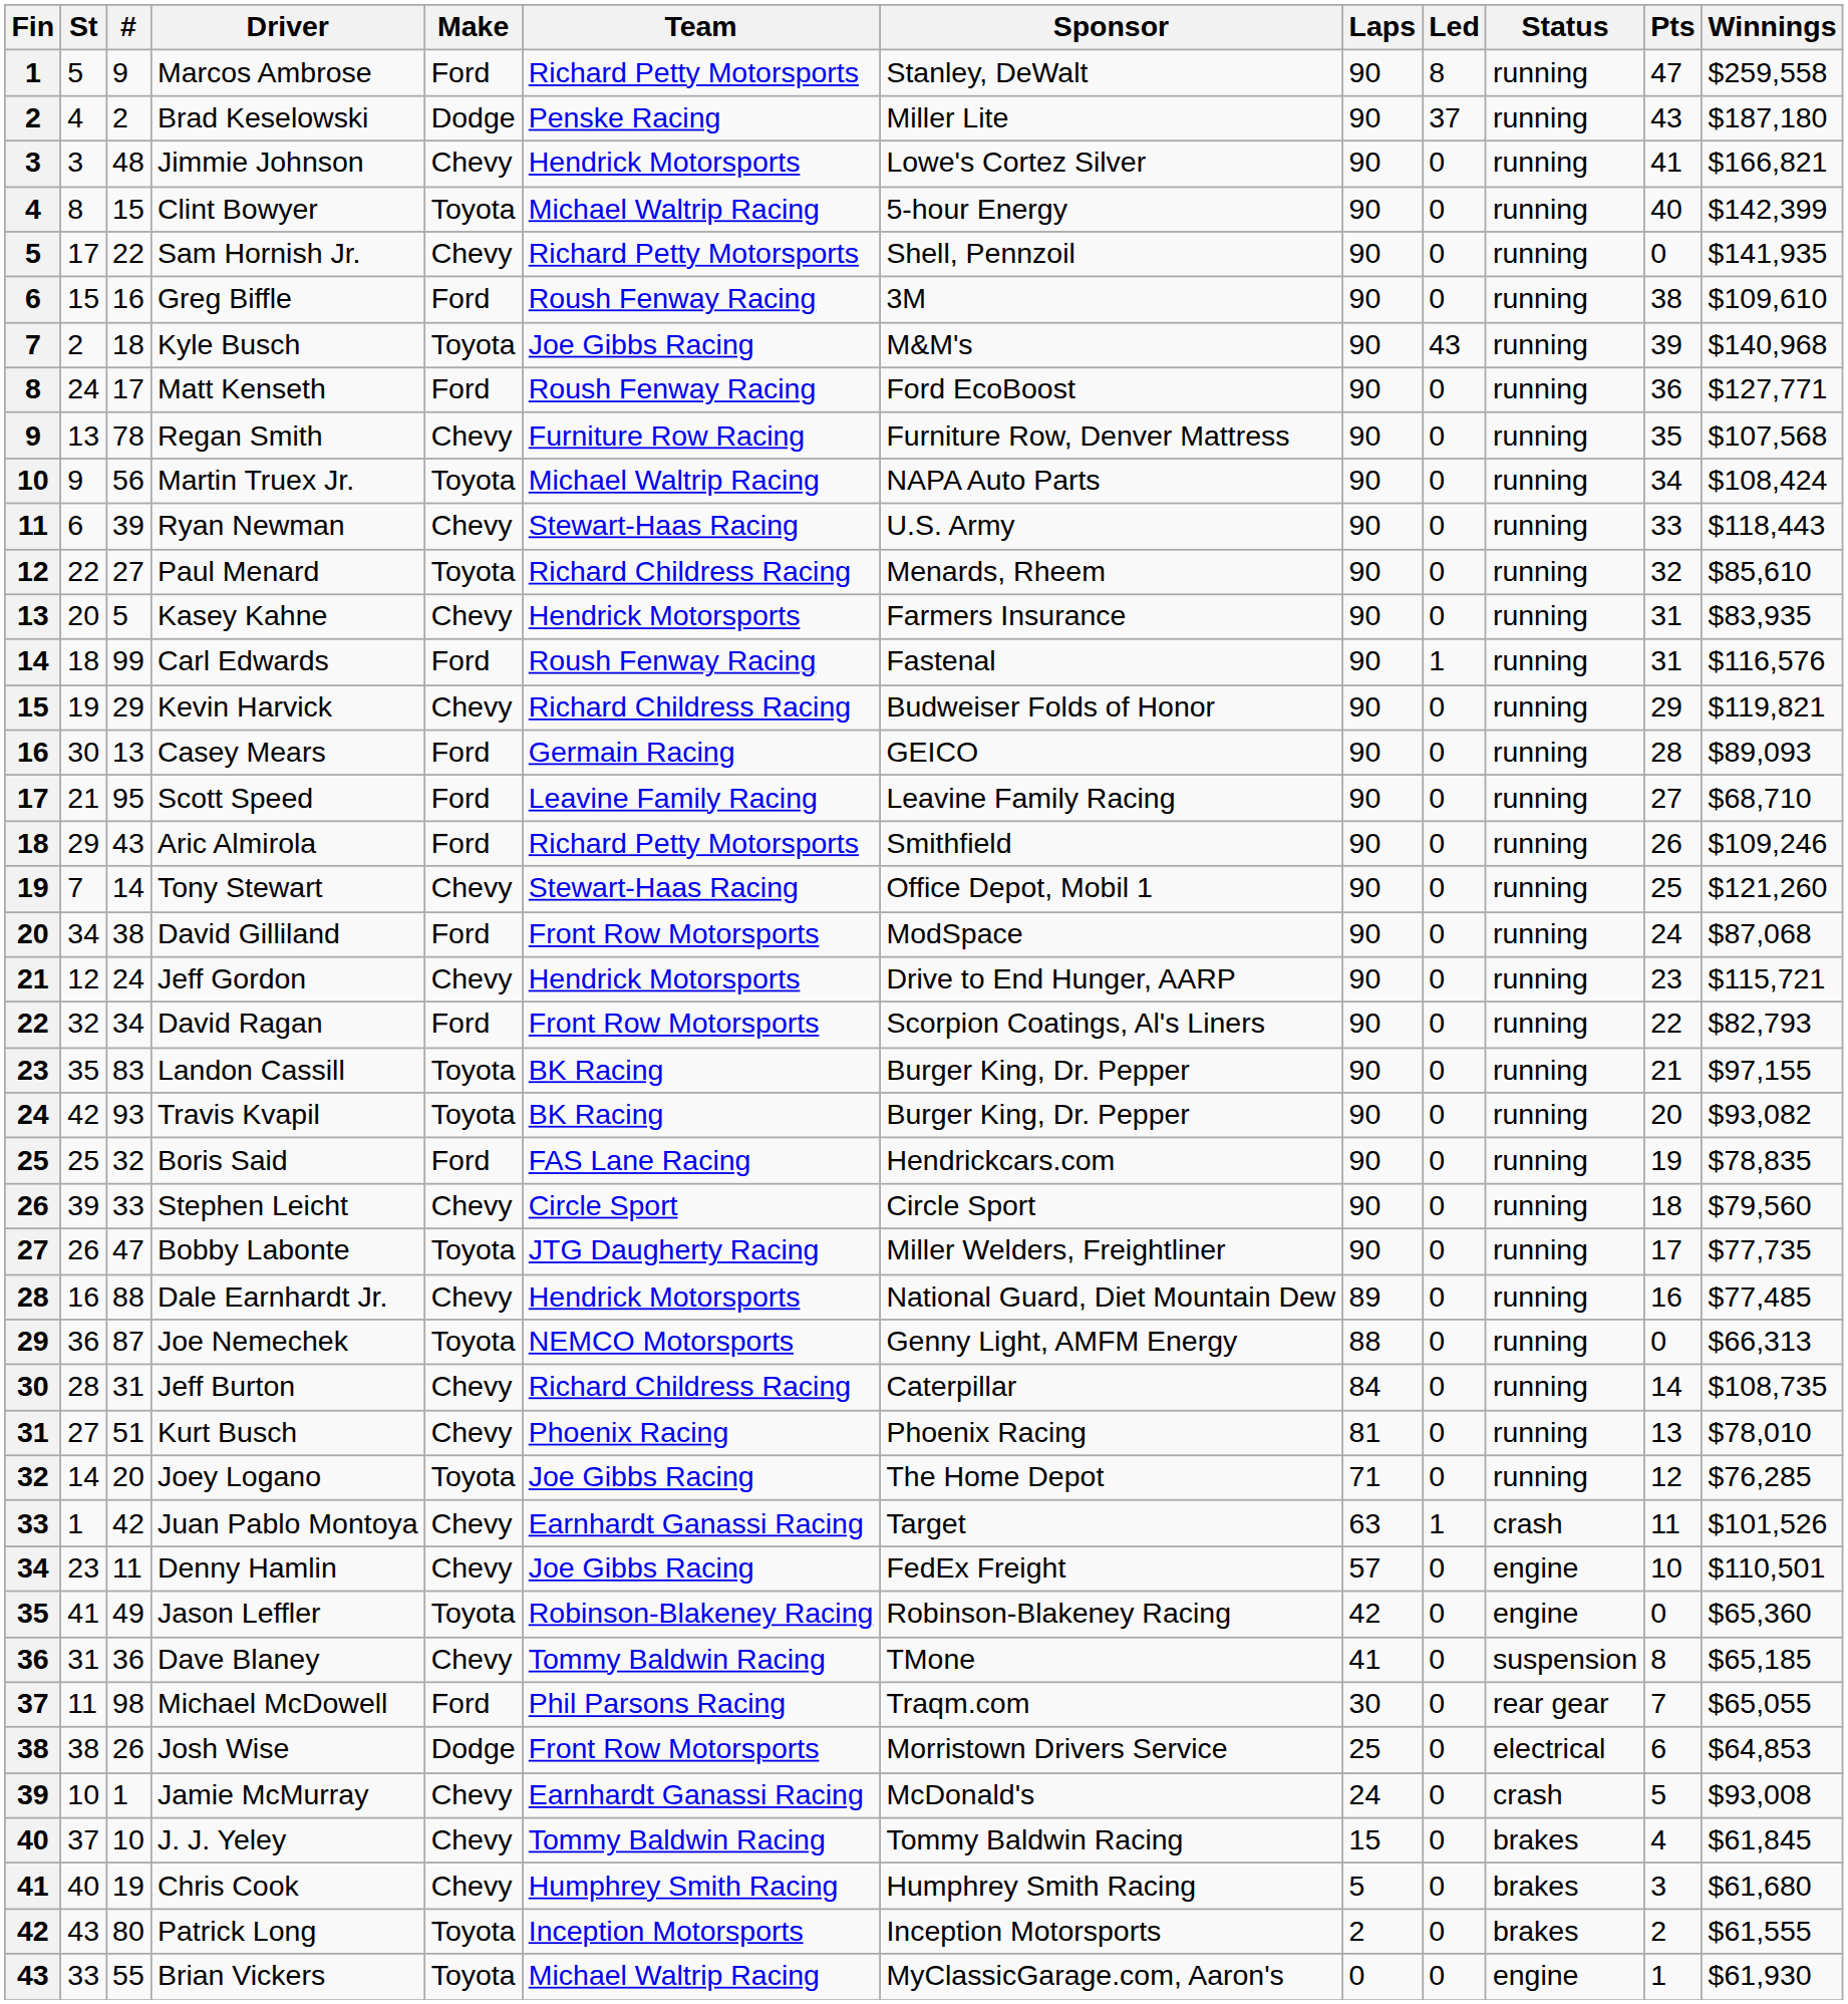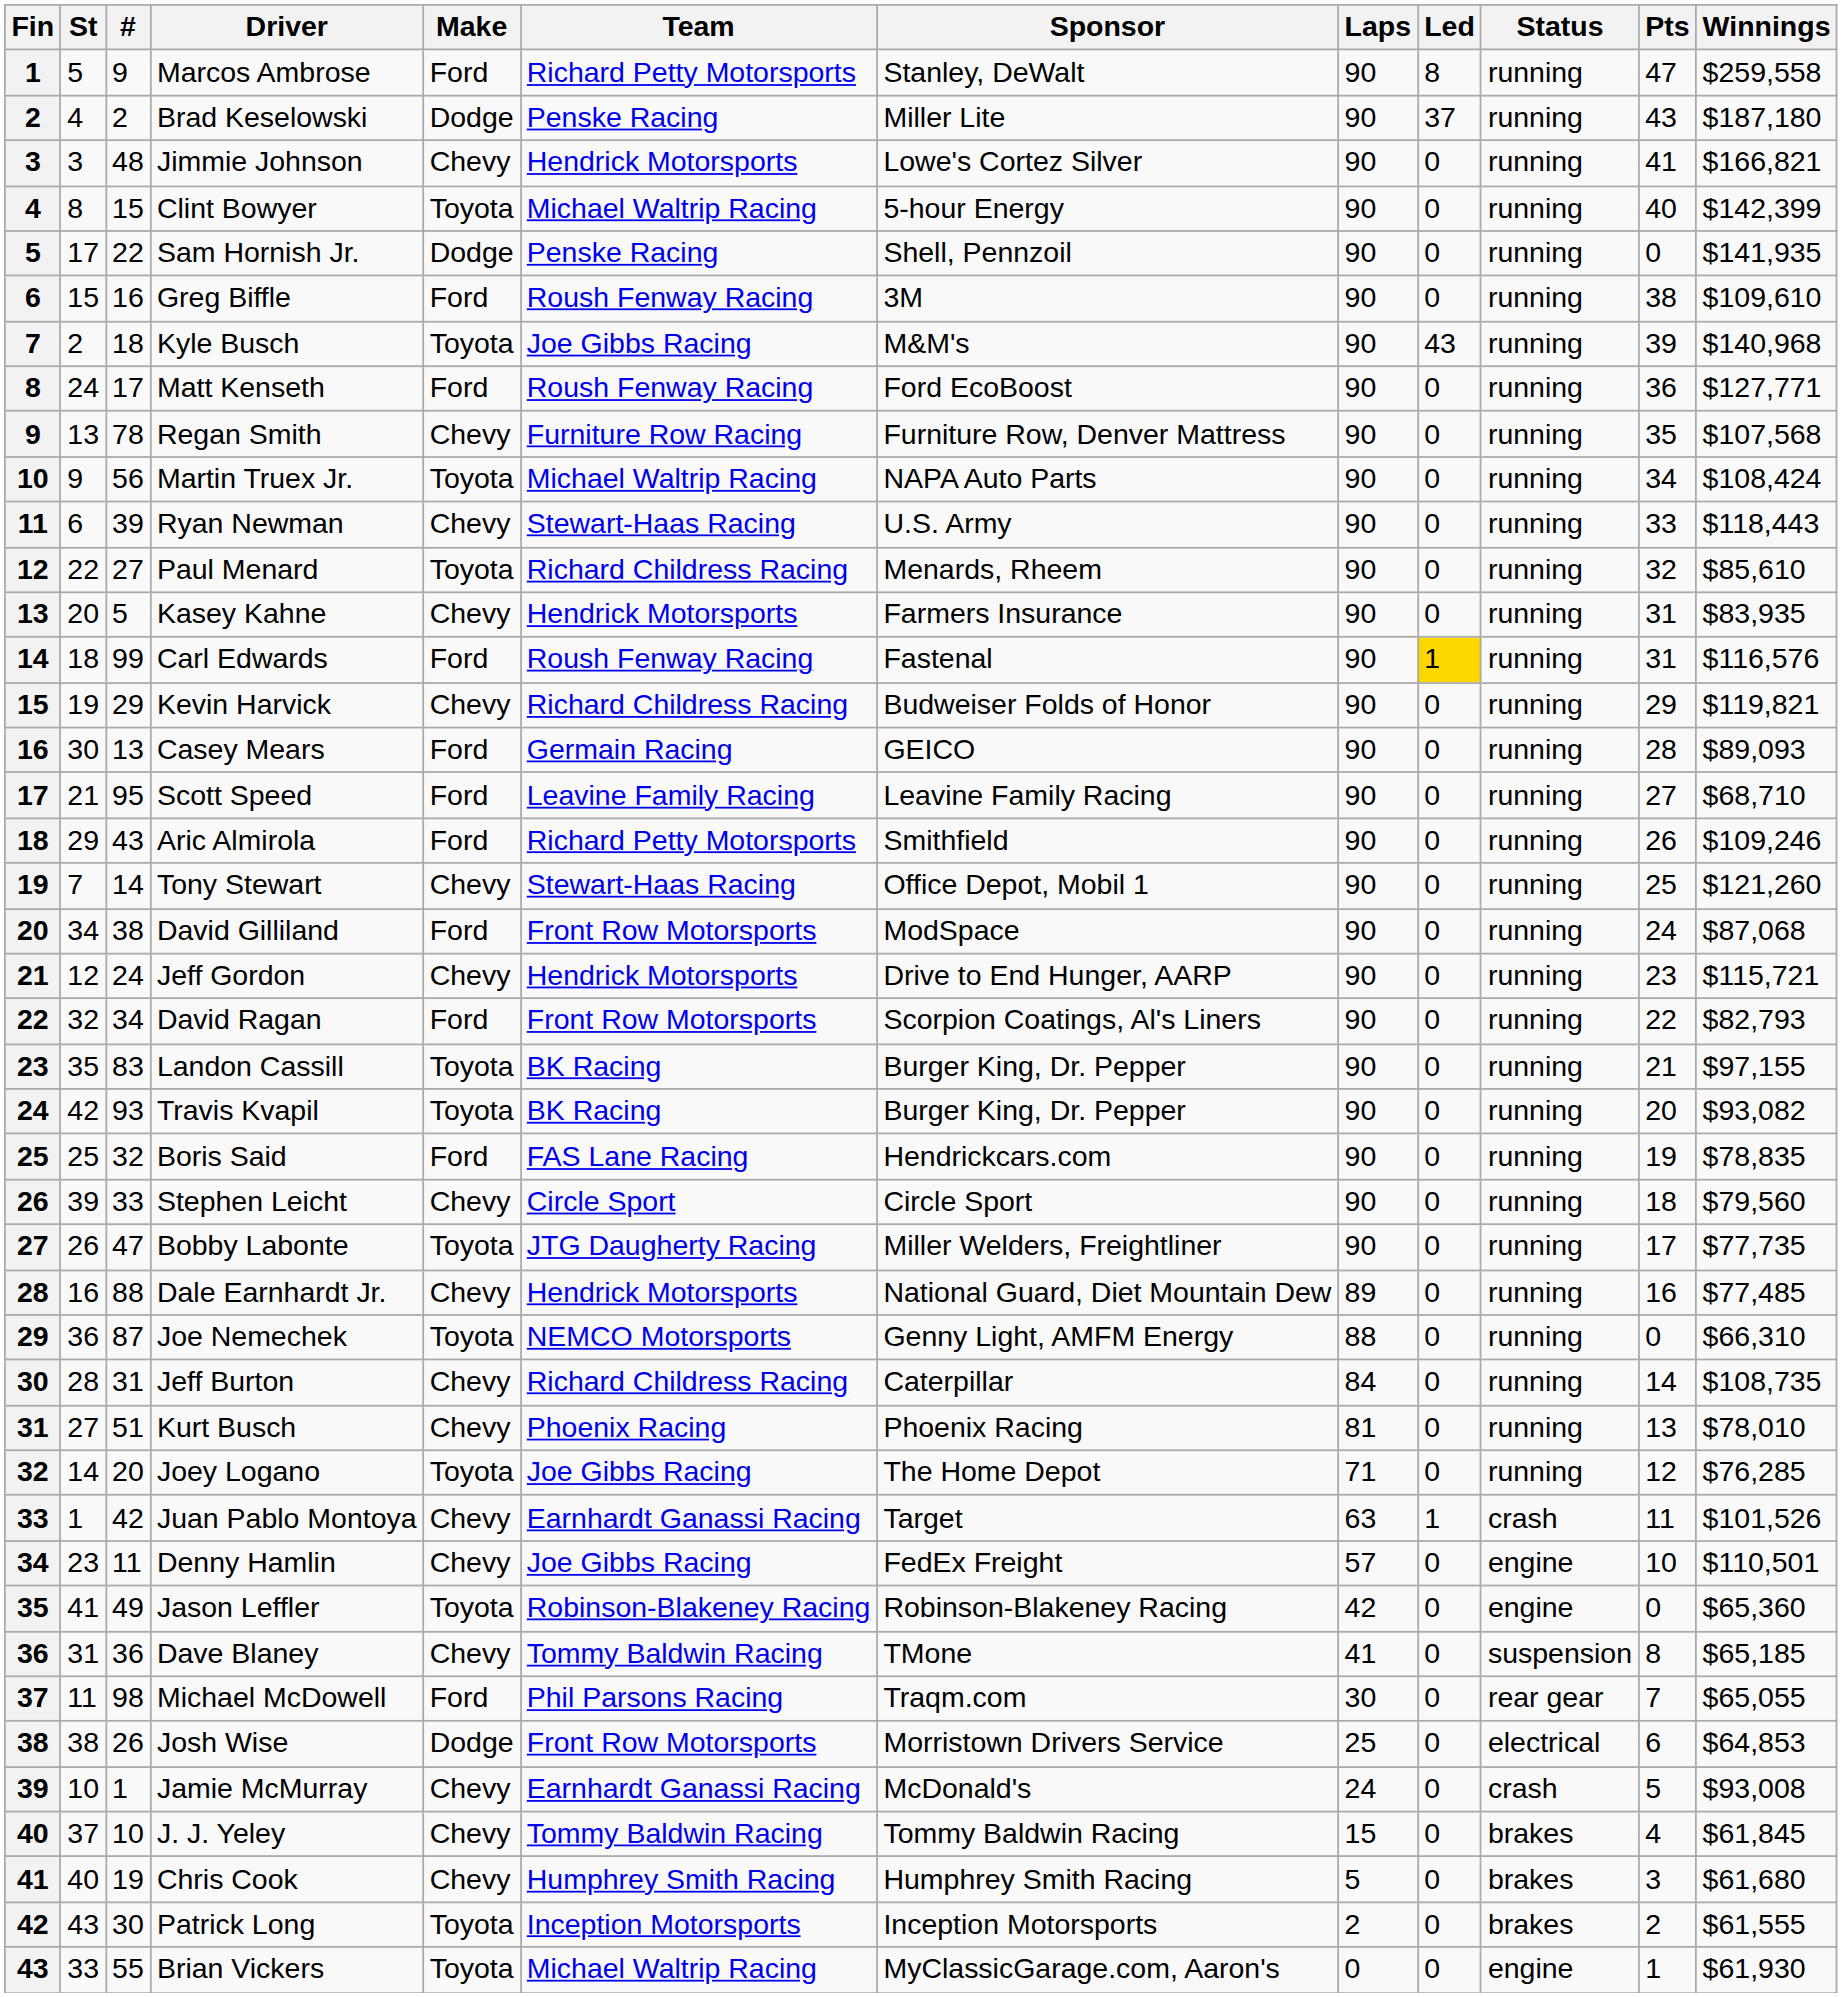Sam Hornish Jr. | Make: Chevy -> Dodge
Sam Hornish Jr. | Team: Richard Petty Motorsports -> Penske Racing
Carl Edwards | Led: no background -> gold background
Joe Nemechek | Winnings: $66,313 -> $66,310
Patrick Long | #: 80 -> 30
